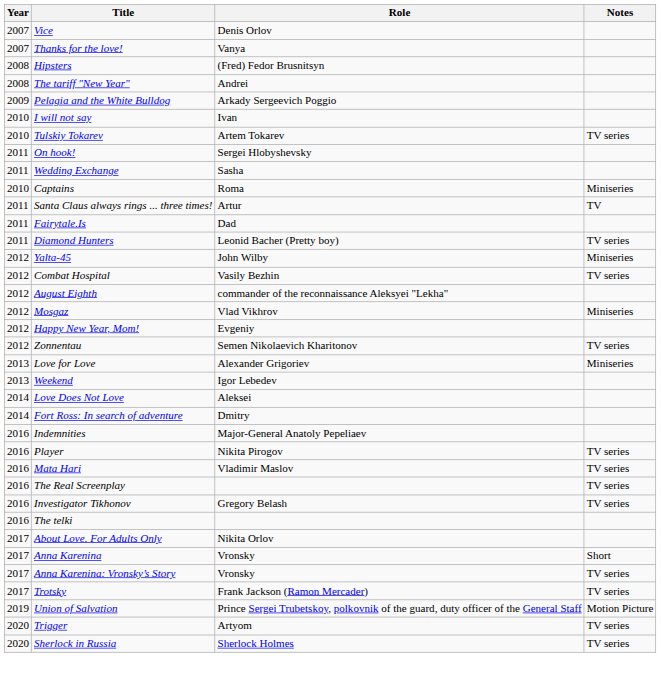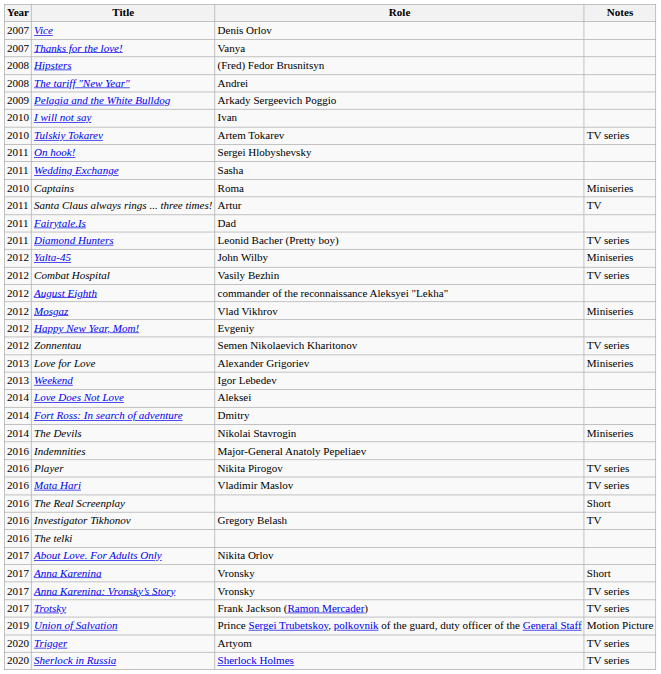+ row: 2014 | The Devils | Nikolai Stavrogin | Miniseries
The Real Screenplay | Notes: TV series -> Short
Investigator Tikhonov | Notes: TV series -> TV
